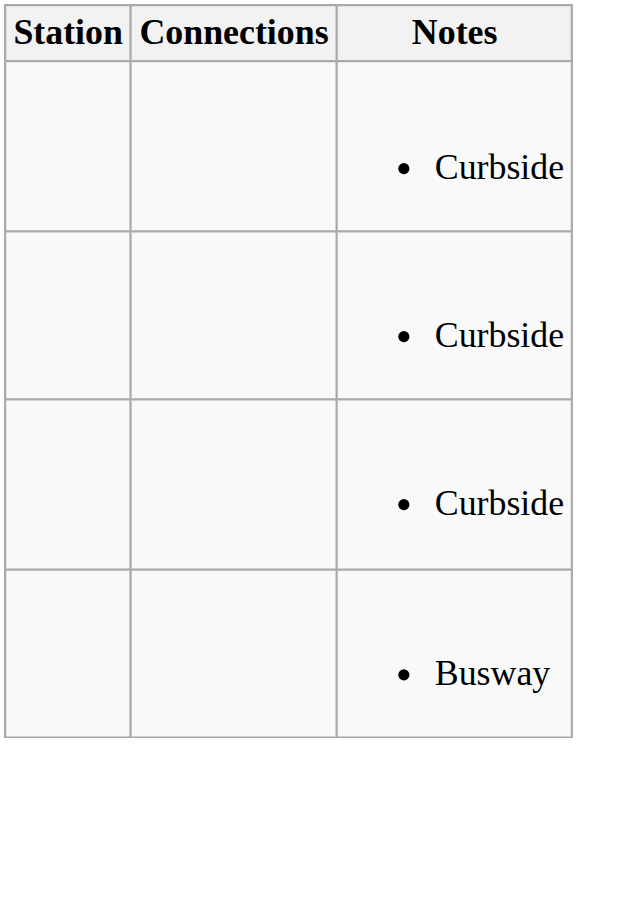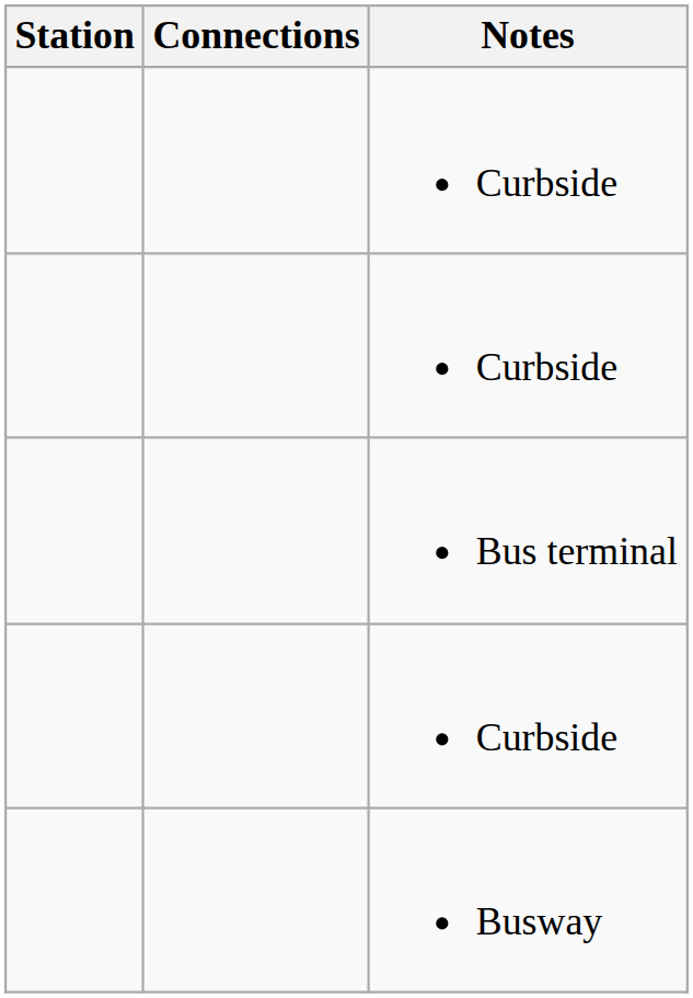+ row: Bus terminal
